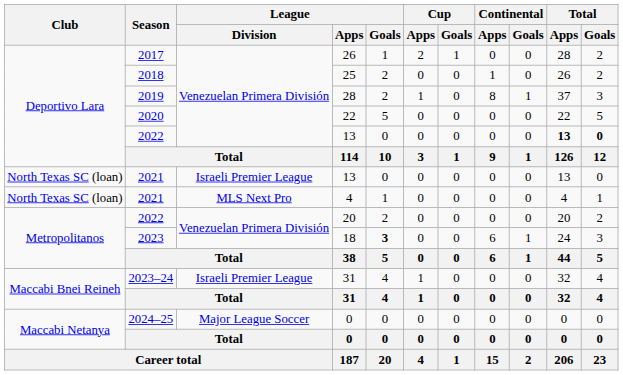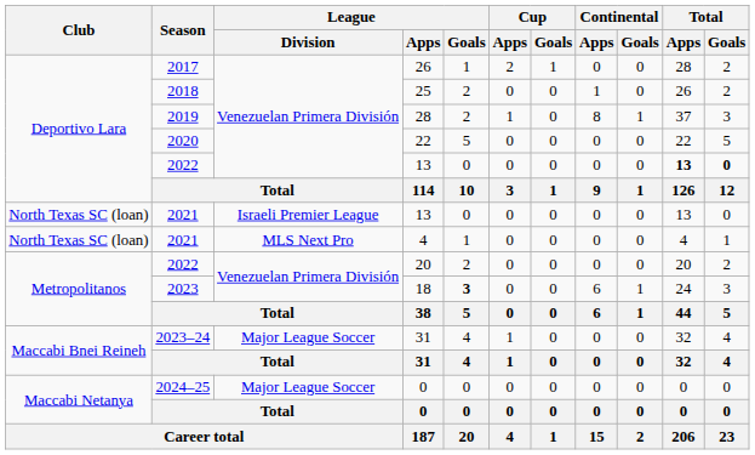2023–24 / 31 | League / Division: Israeli Premier League -> Major League Soccer
